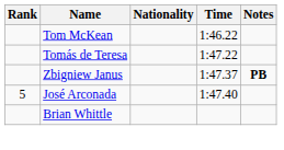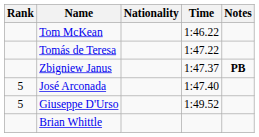+ row: 5 | Giuseppe D'Urso | 1:49.52
